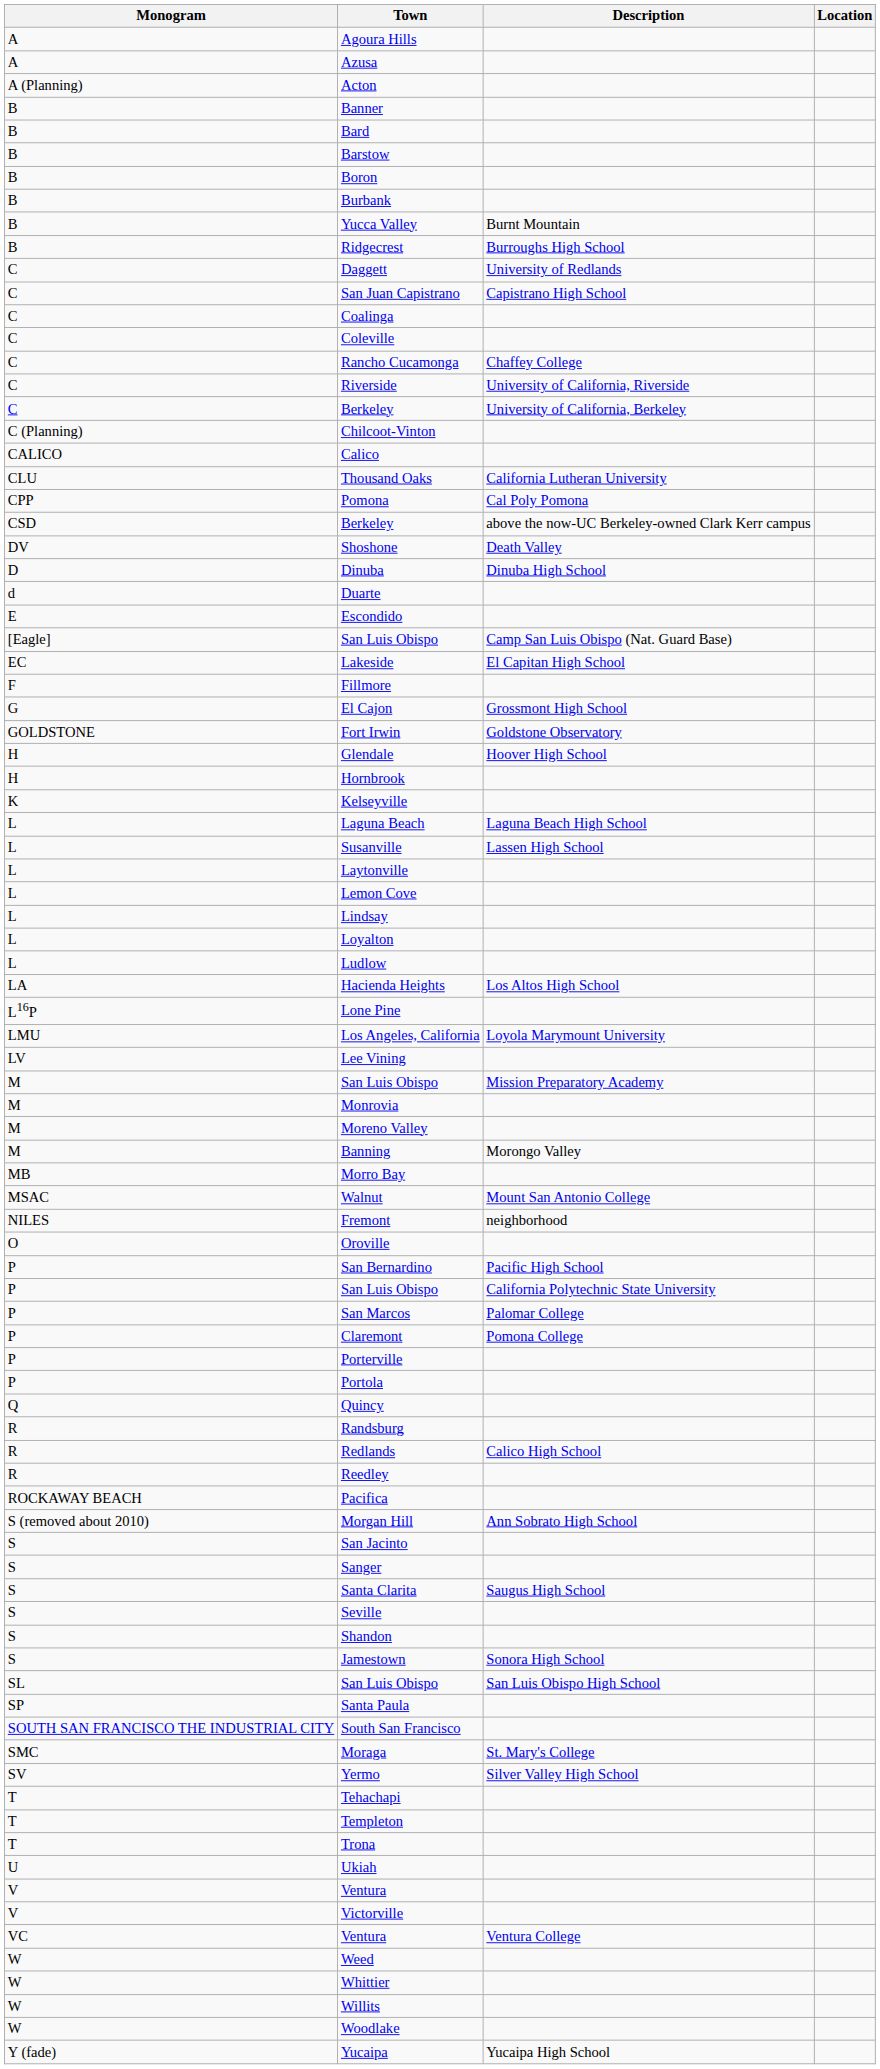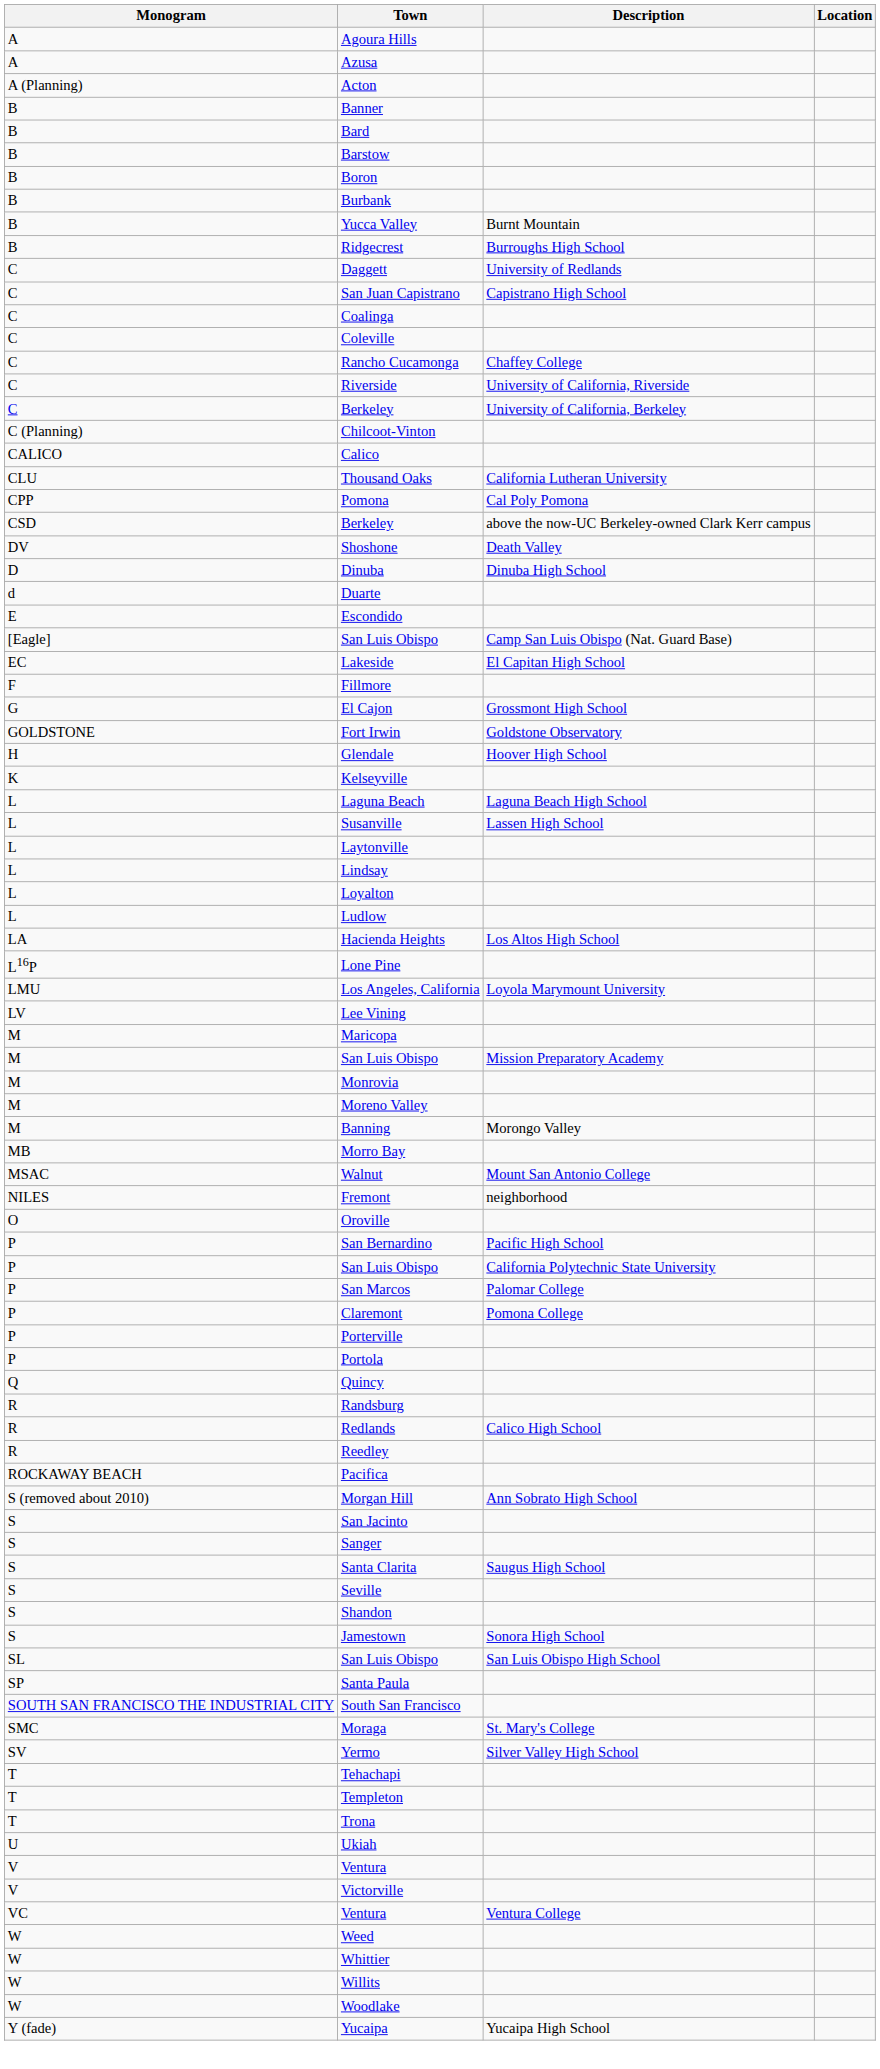- row: H | Hornbrook
- row: L | Lemon Cove
+ row: M | Maricopa
